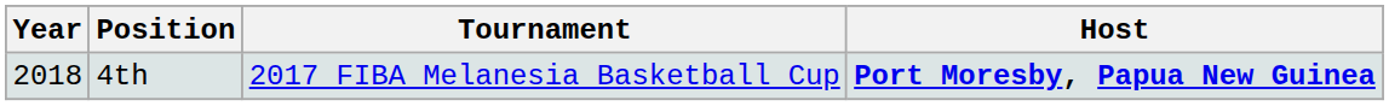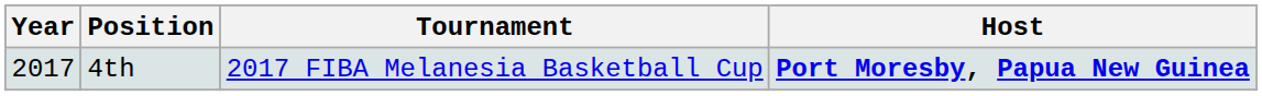4th | Year: 2018 -> 2017
